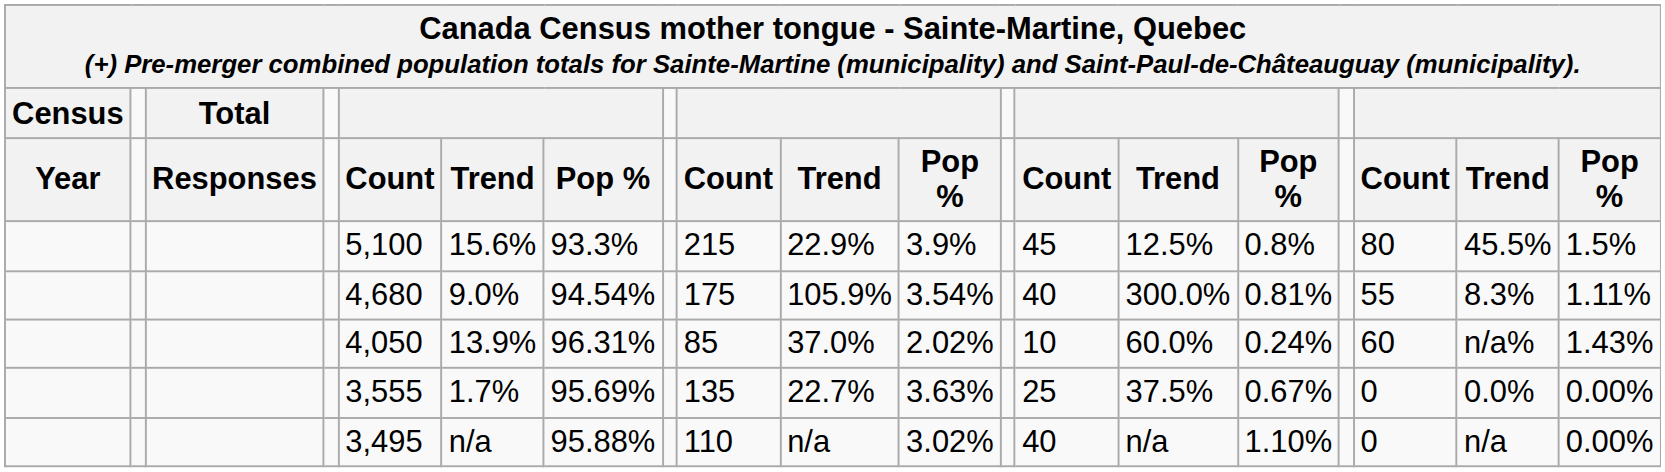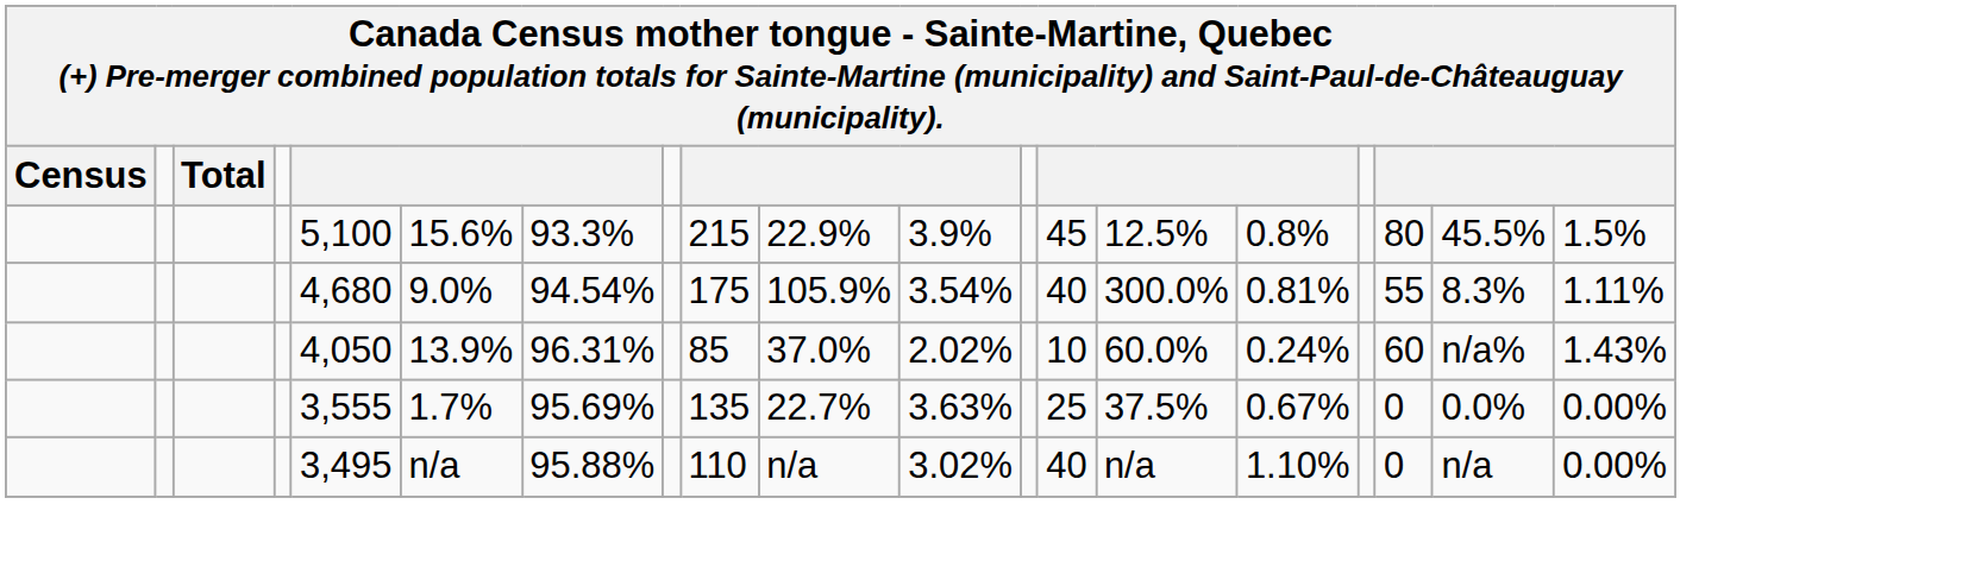- row: Year | Responses | Count | Trend | Pop % | Count | Trend | Pop % | Count | Trend | Pop % | Count | Trend | Pop %
